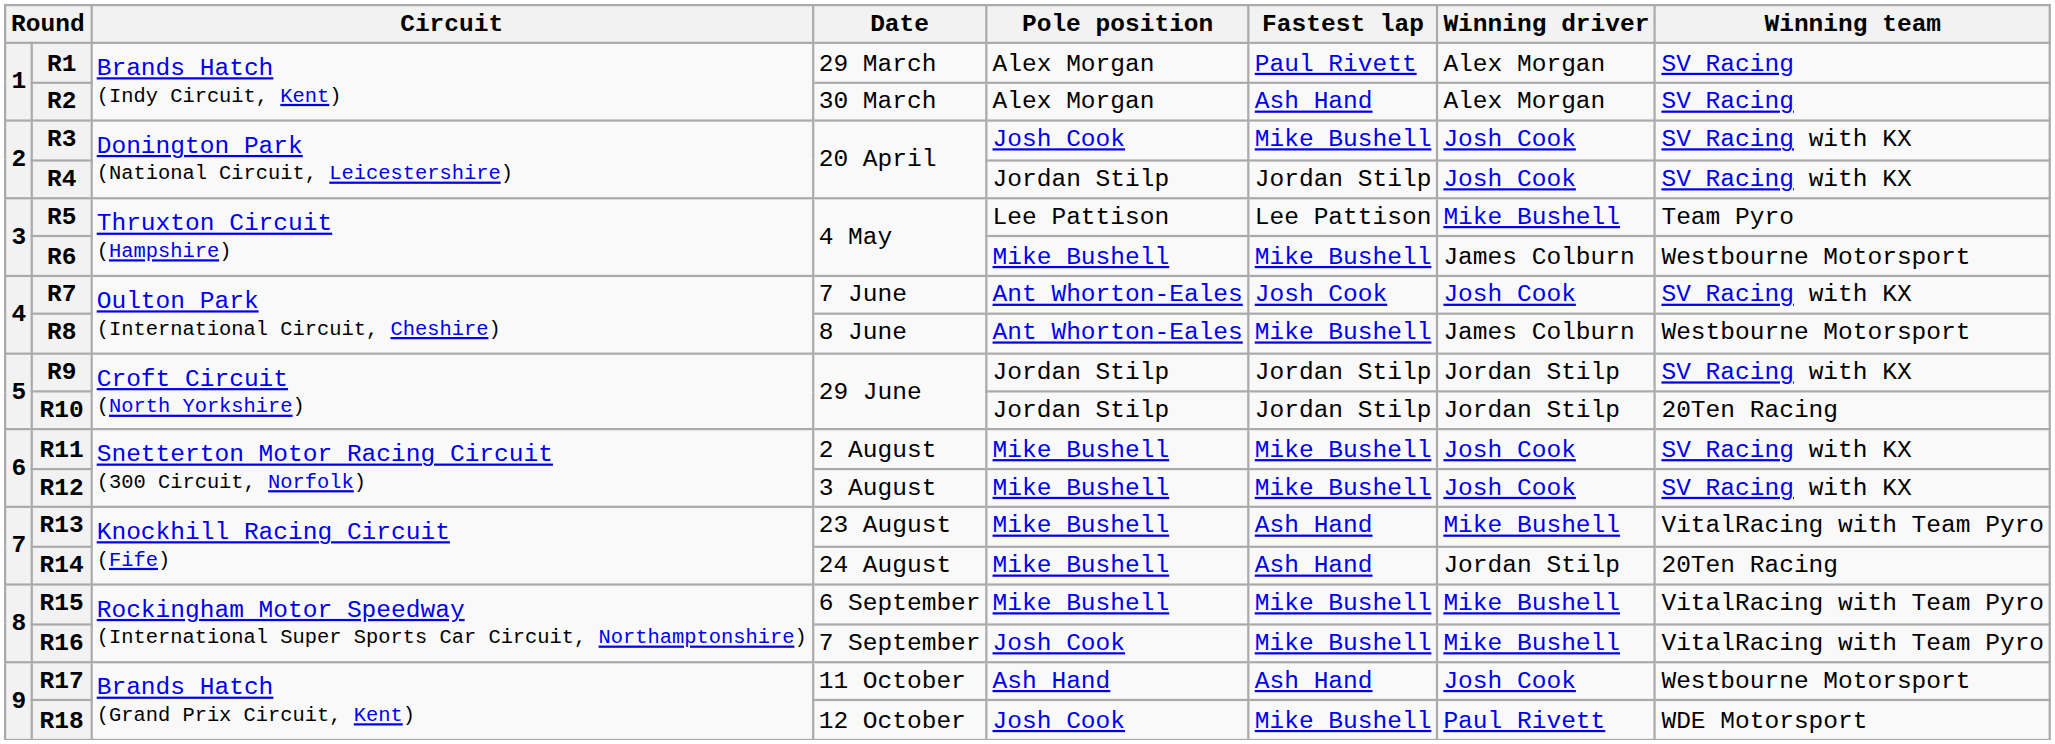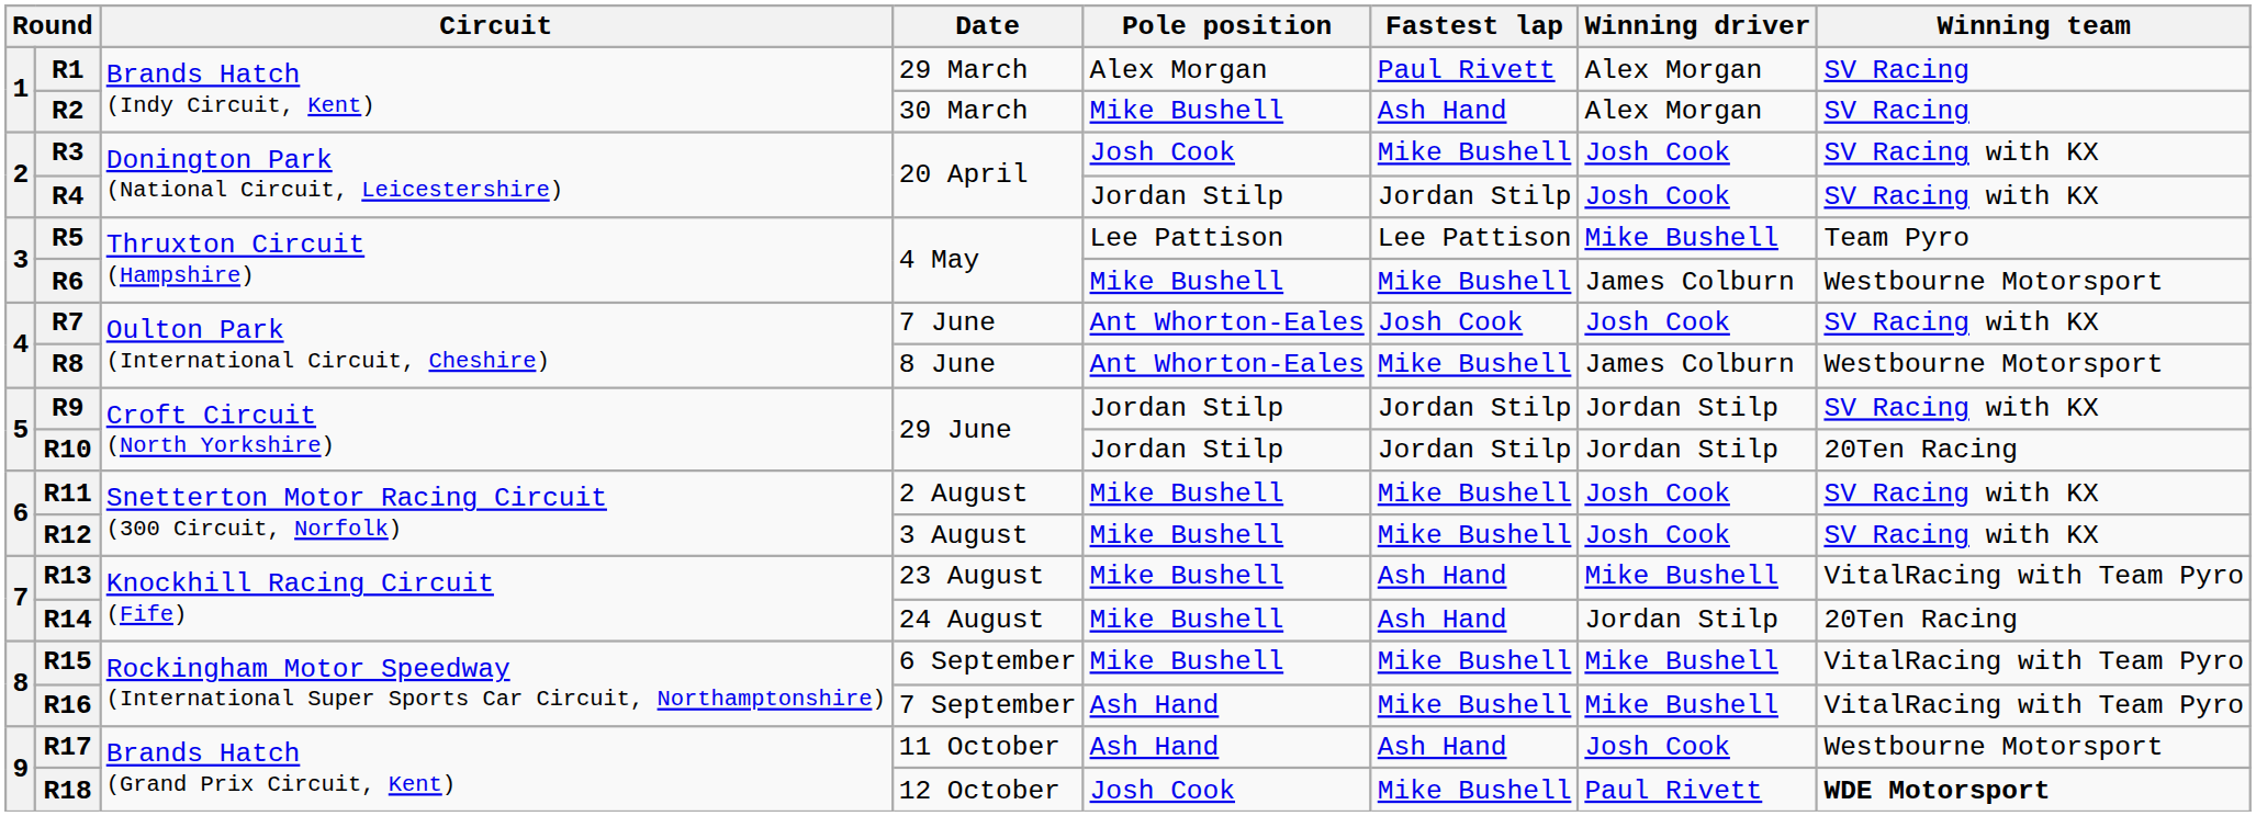R2 | Pole position: Alex Morgan -> Mike Bushell
R16 | Pole position: Josh Cook -> Ash Hand
R18 | Winning team: normal -> bold
